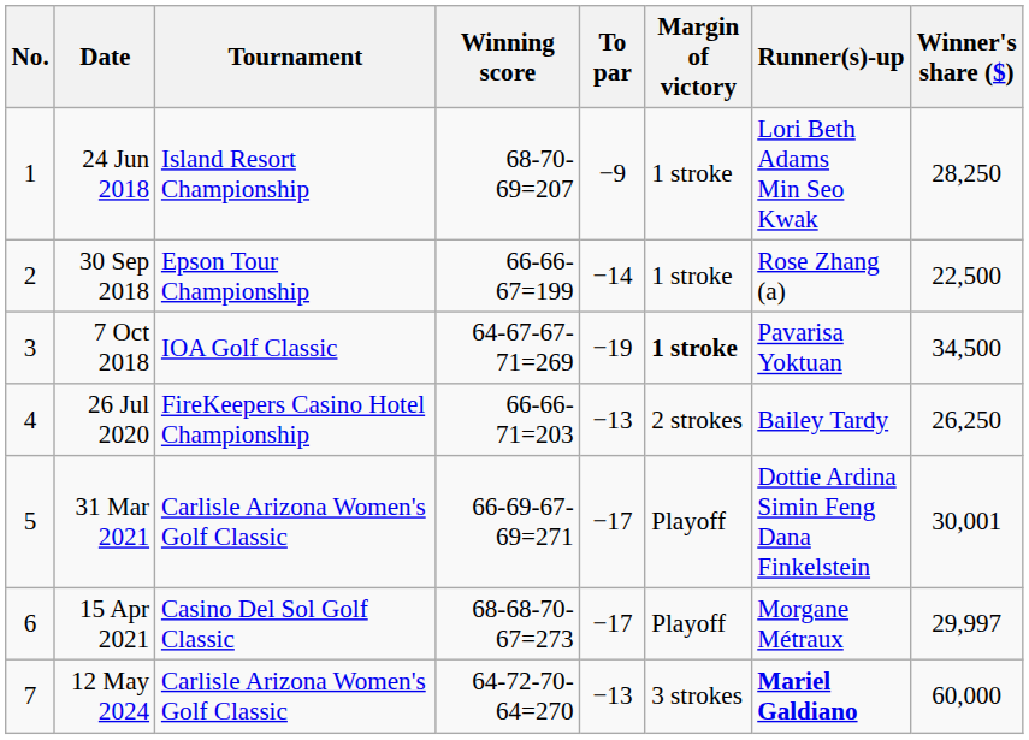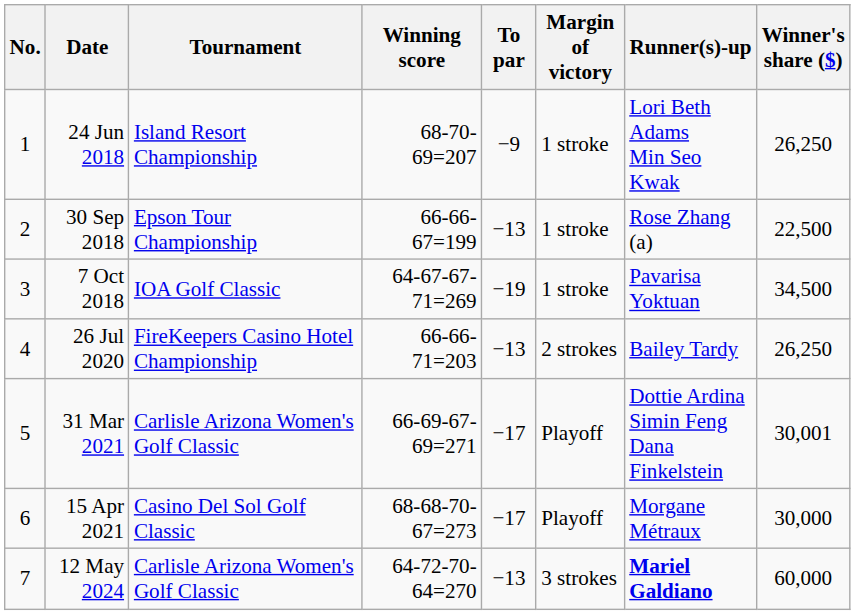24 Jun 2018 | Winner's share ($): 28,250 -> 26,250
30 Sep 2018 | To par: −14 -> −13
7 Oct 2018 | Margin of victory: bold -> normal
15 Apr 2021 | Winner's share ($): 29,997 -> 30,000
